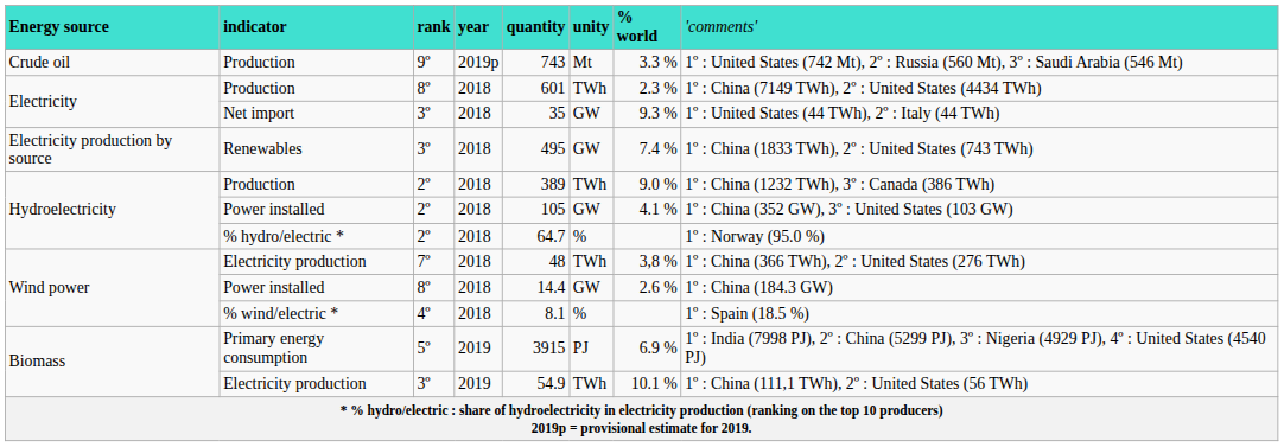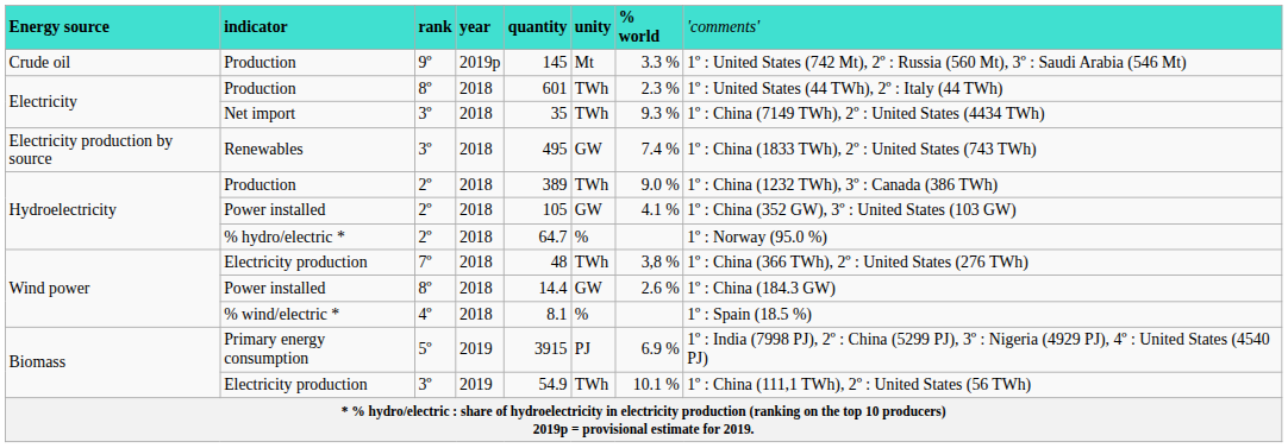Production / 9º | column 5: 743 -> 145
Production / 8º | column 8: 1º : China (7149 TWh), 2º : United States (4434 TWh) -> 1º : United States (44 TWh), 2º : Italy (44 TWh)
Net import | column 6: GW -> TWh
Net import | column 8: 1º : United States (44 TWh), 2º : Italy (44 TWh) -> 1º : China (7149 TWh), 2º : United States (4434 TWh)
